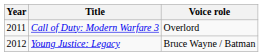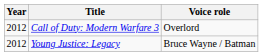Call of Duty: Modern Warfare 3 | Year: 2011 -> 2012
